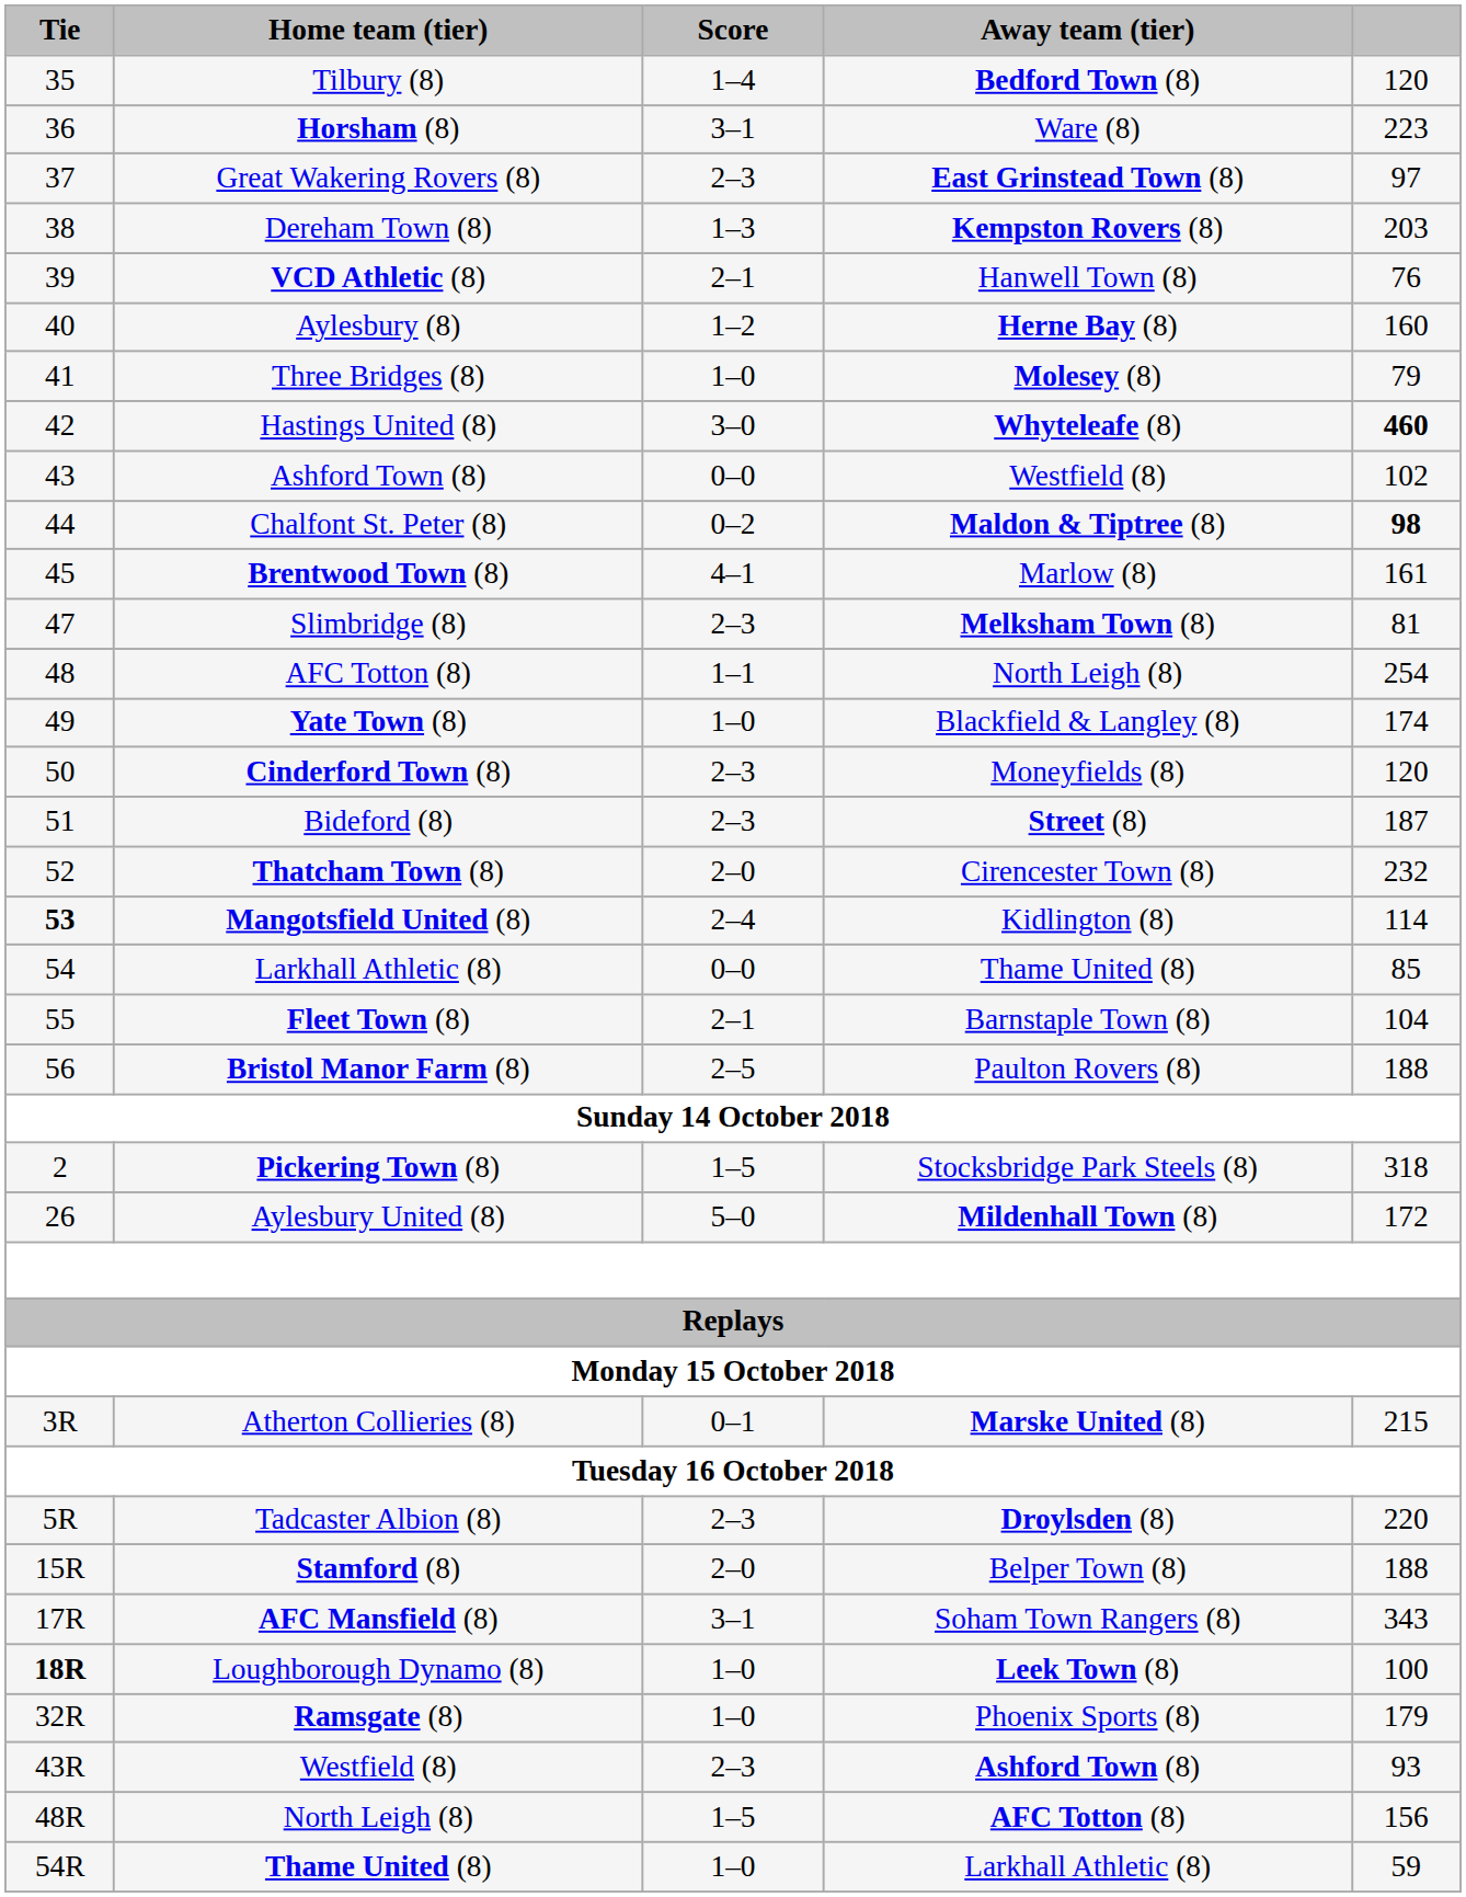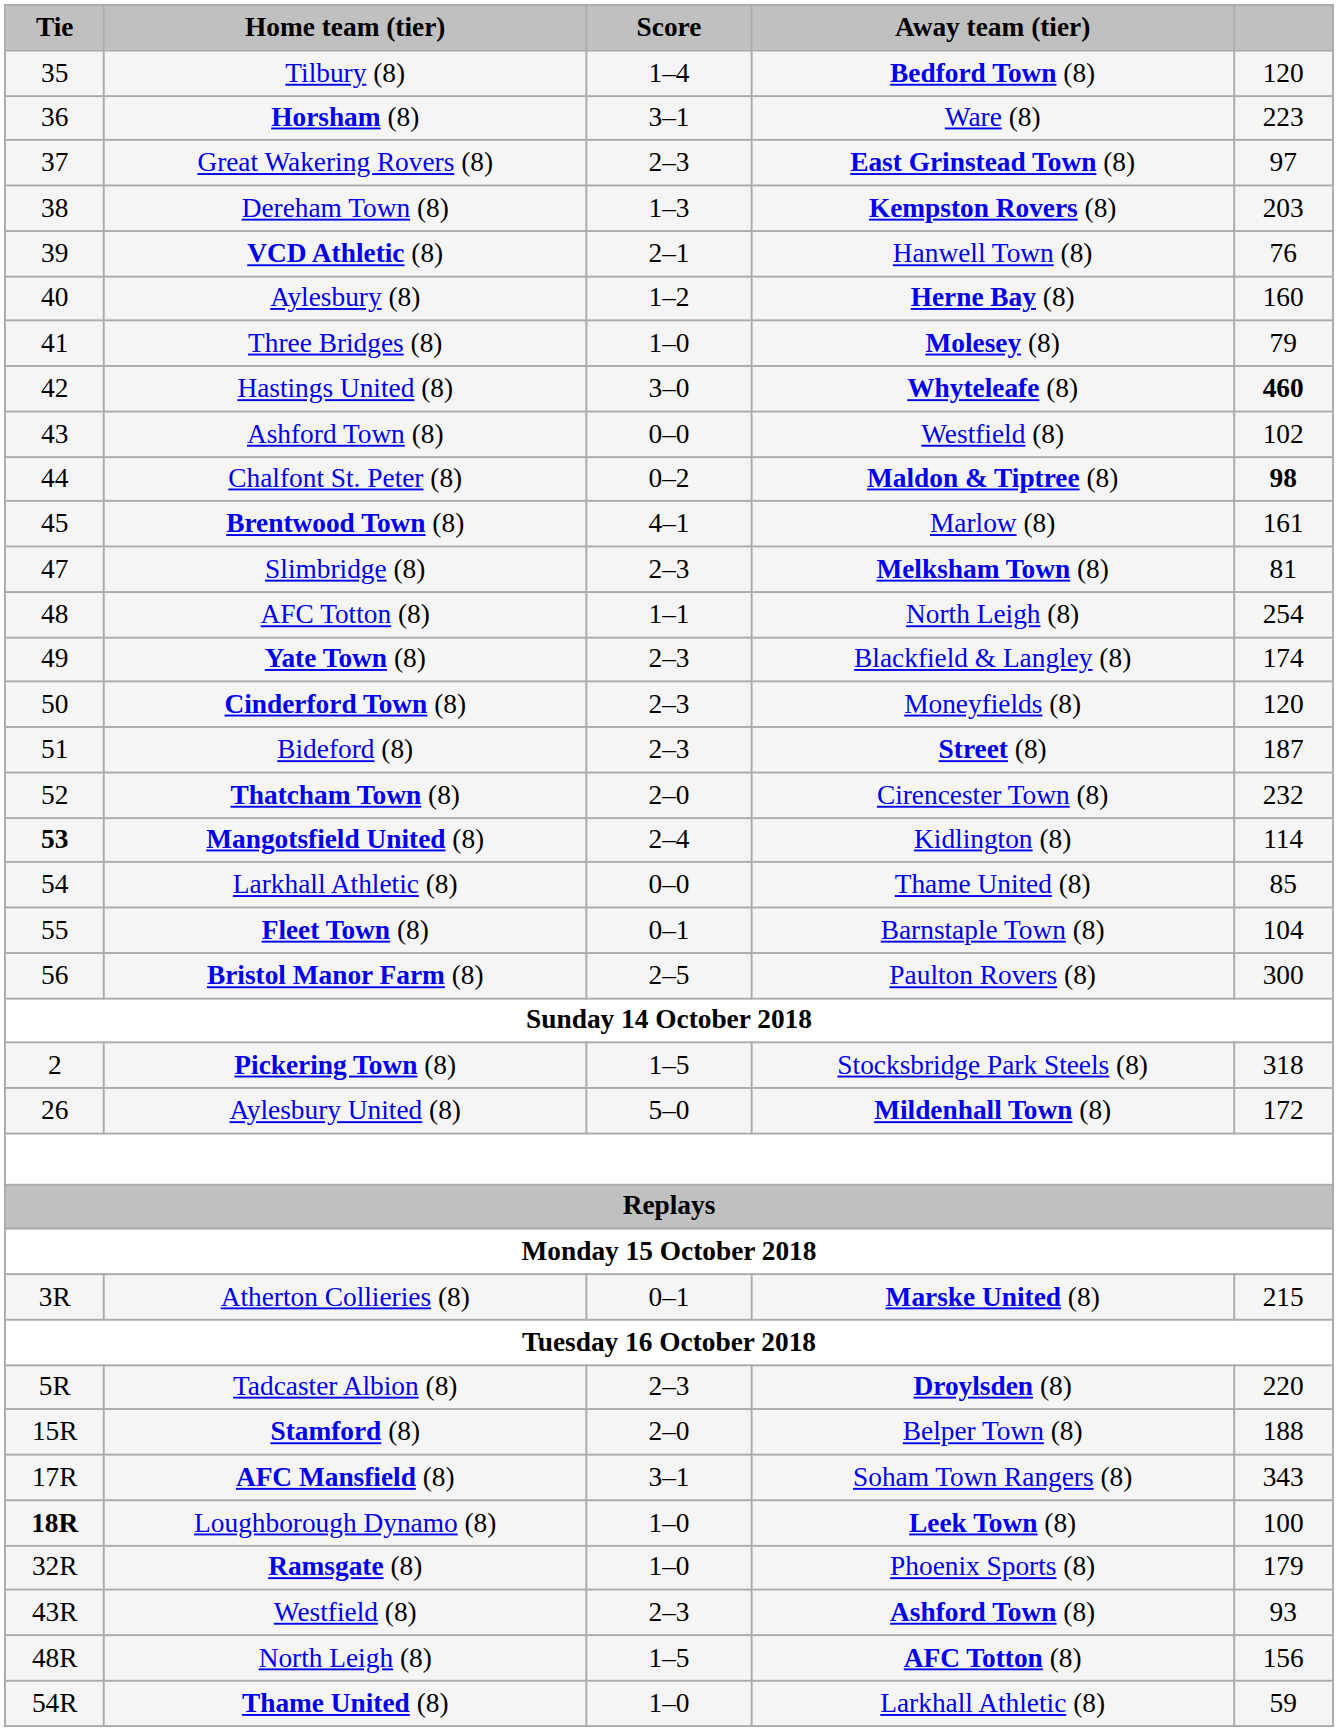Yate Town (8) | Score: 1–0 -> 2–3
Fleet Town (8) | Score: 2–1 -> 0–1
Bristol Manor Farm (8) | column 5: 188 -> 300
